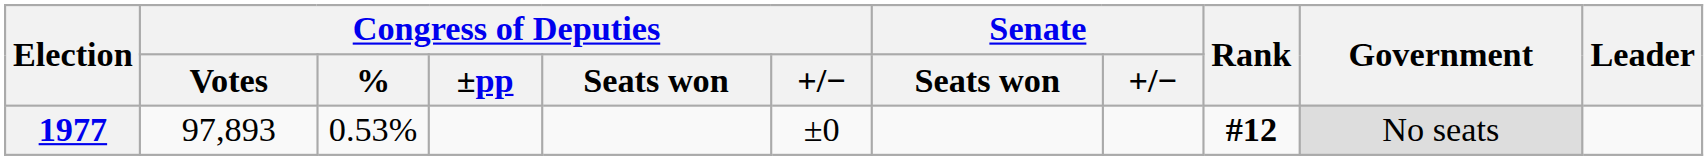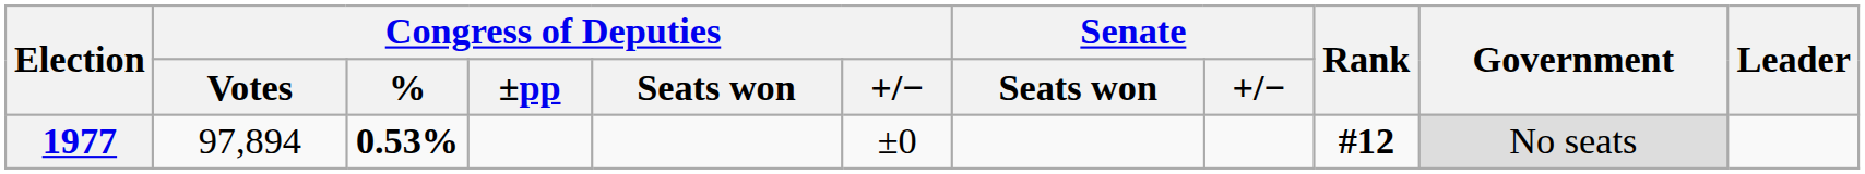1977 | Congress of Deputies / Votes: 97,893 -> 97,894
1977 | Congress of Deputies / %: normal -> bold
